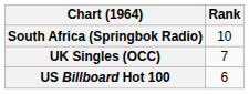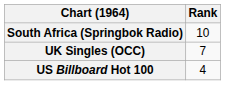US Billboard Hot 100 | Rank: 6 -> 4
